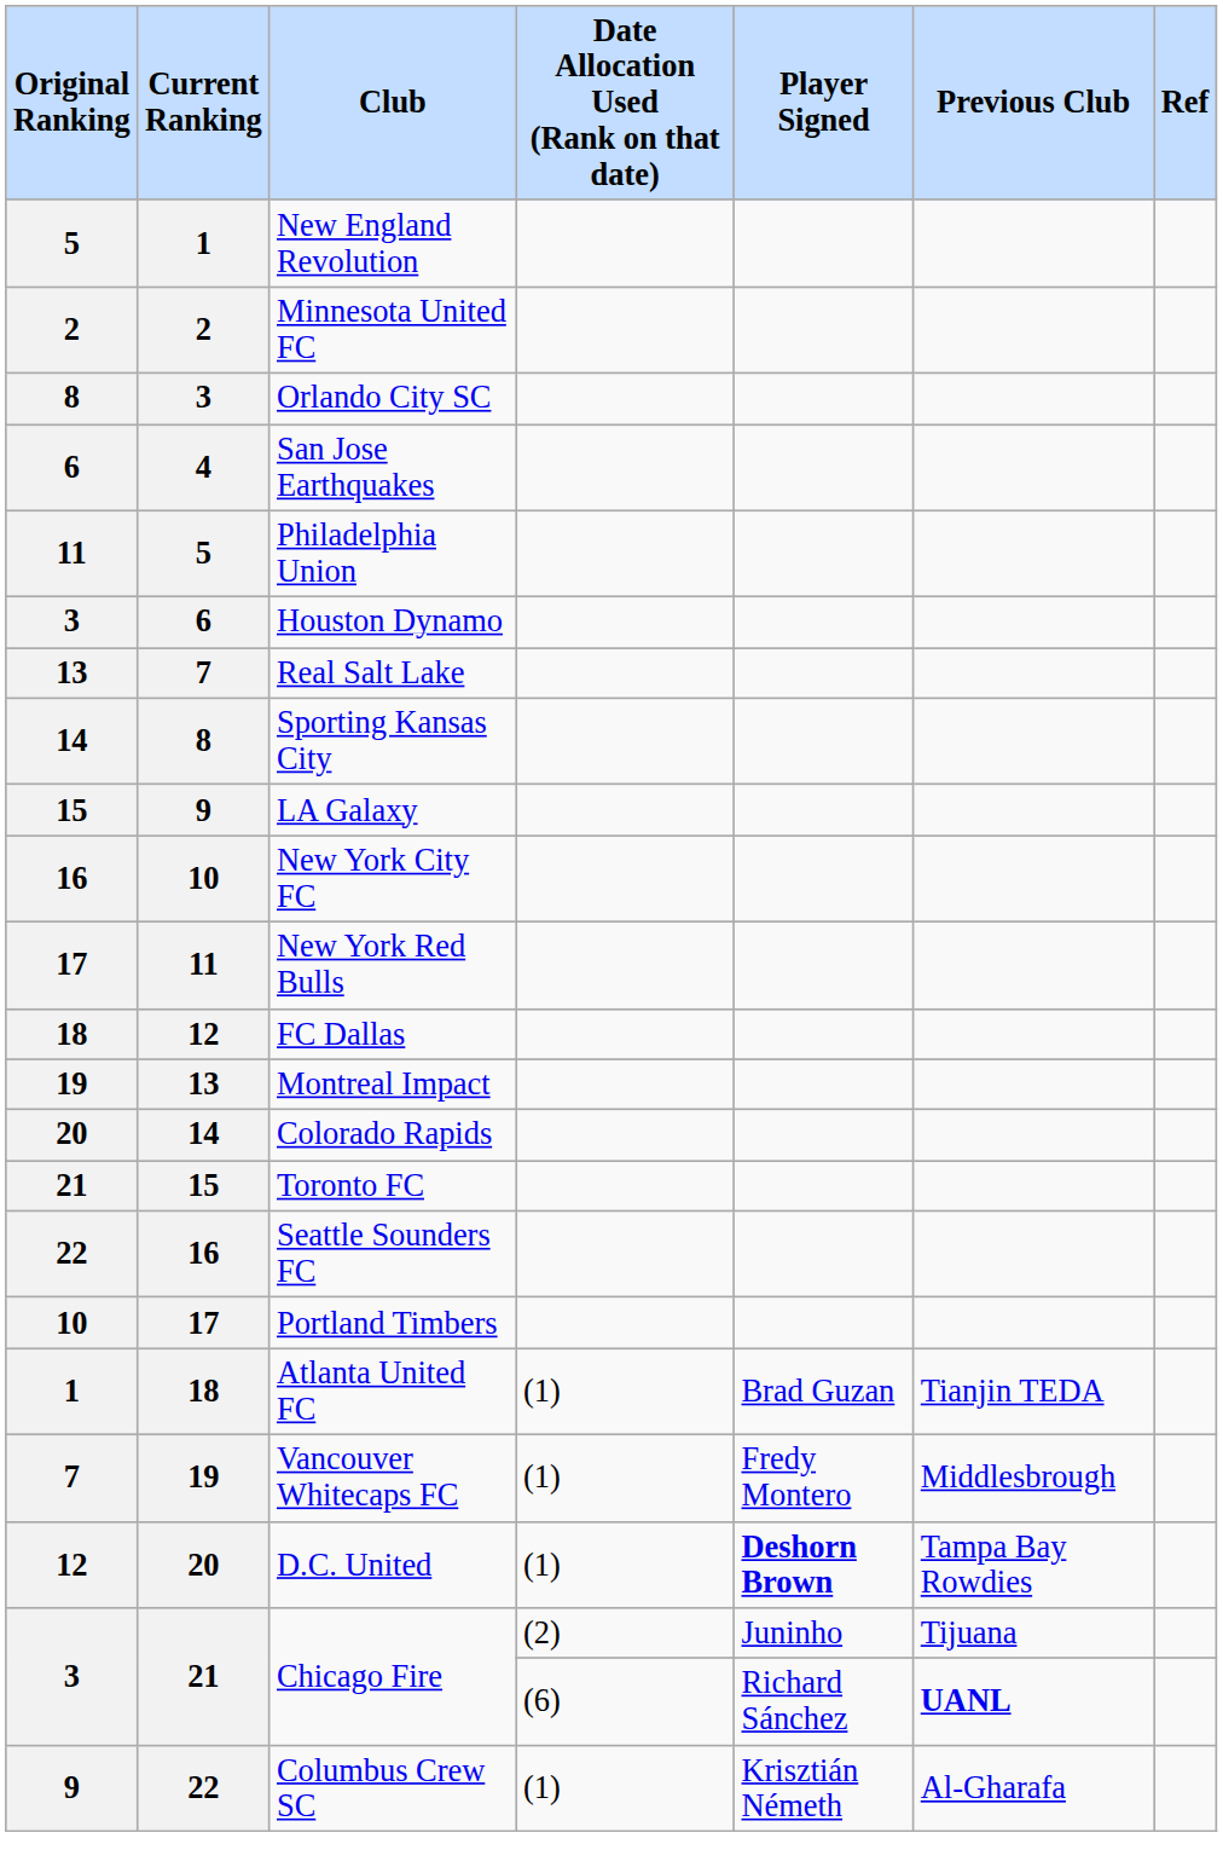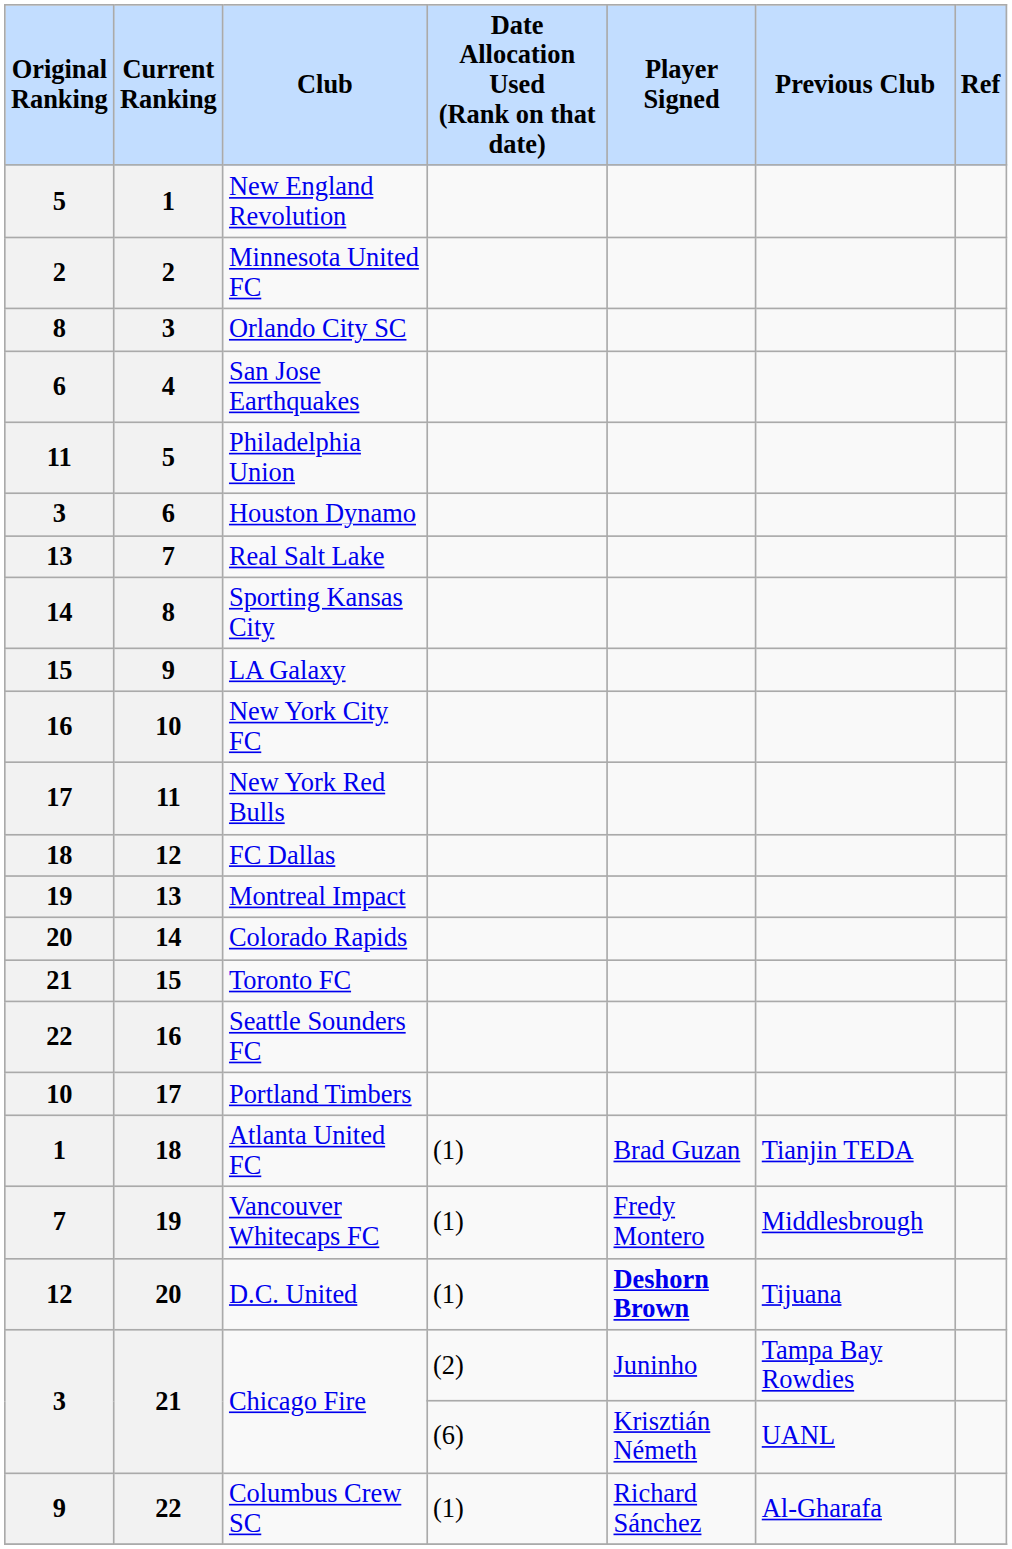D.C. United | Previous Club: Tampa Bay Rowdies -> Tijuana
Chicago Fire / (2) | Previous Club: Tijuana -> Tampa Bay Rowdies
Chicago Fire / (6) | Player Signed: Richard Sánchez -> Krisztián Németh
Chicago Fire / (6) | Previous Club: bold -> normal
Columbus Crew SC | Player Signed: Krisztián Németh -> Richard Sánchez
